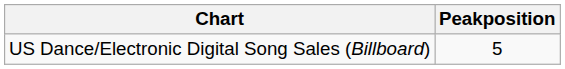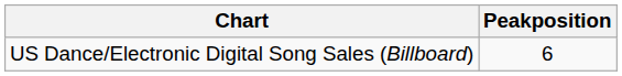US Dance/Electronic Digital Song Sales (Billboard) | Peakposition: 5 -> 6
